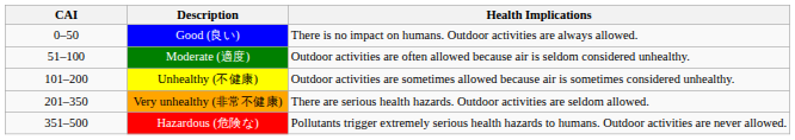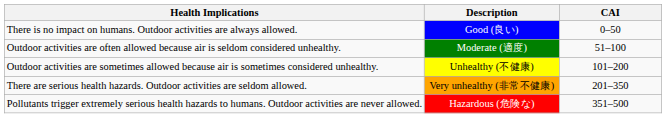columns swapped: CAI <-> Health Implications
